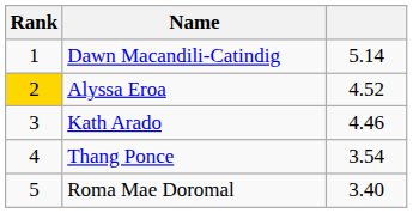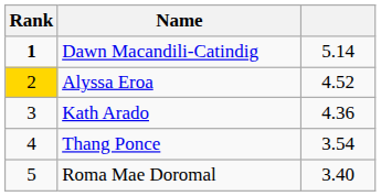Dawn Macandili-Catindig | Rank: normal -> bold
Kath Arado | column 3: 4.46 -> 4.36
